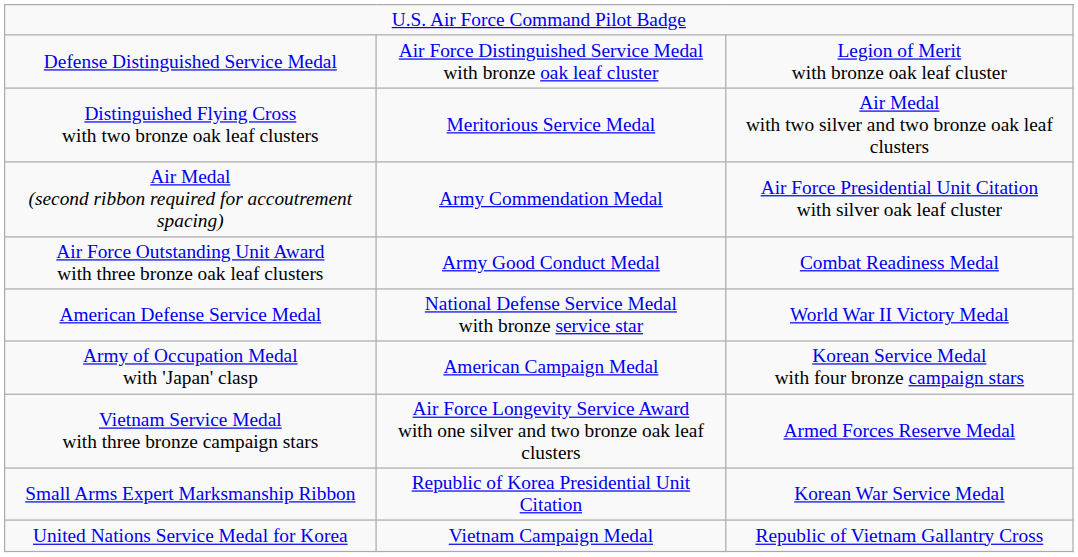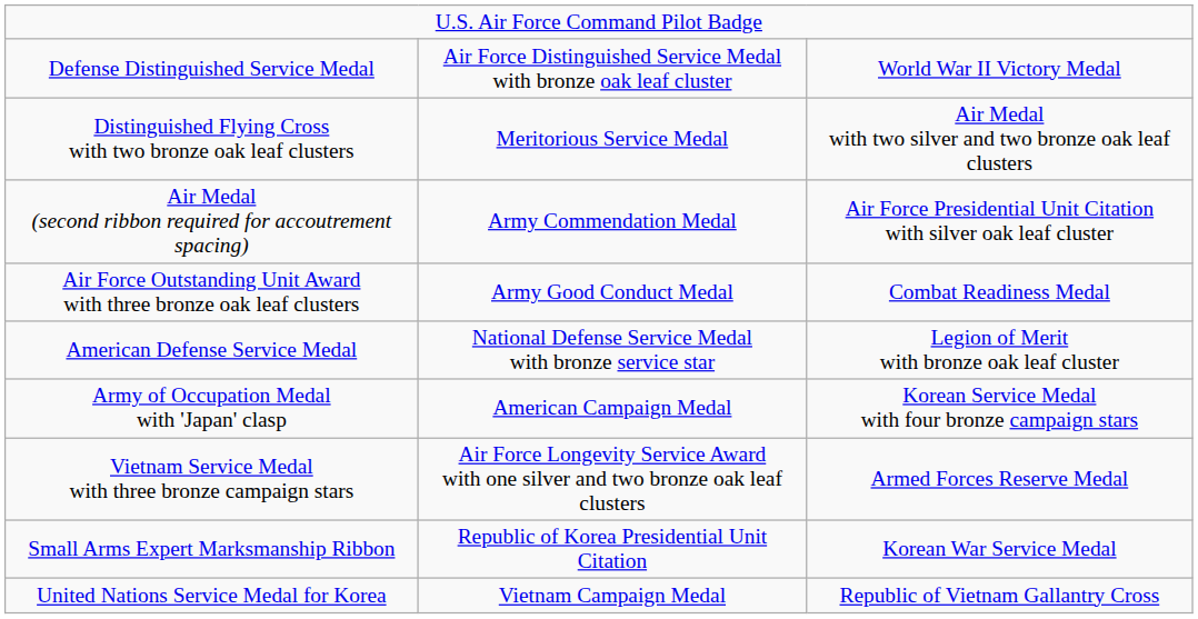Defense Distinguished Service Medal | column 3: Legion of Merit with bronze oak leaf cluster -> World War II Victory Medal
American Defense Service Medal | column 3: World War II Victory Medal -> Legion of Merit with bronze oak leaf cluster
